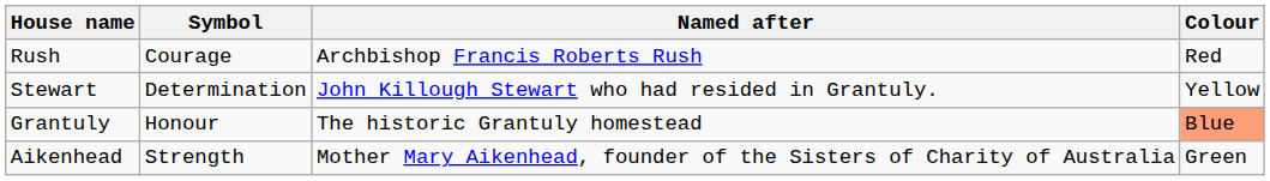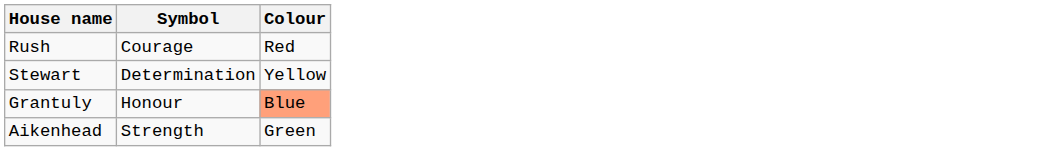- column: Named after | Archbishop Francis Roberts Rush | John Killough Stewart who had resided in Grantuly. | The historic Grantuly homestead | Mother Mary Aikenhead, founder of the Sisters of Charity of Australia
